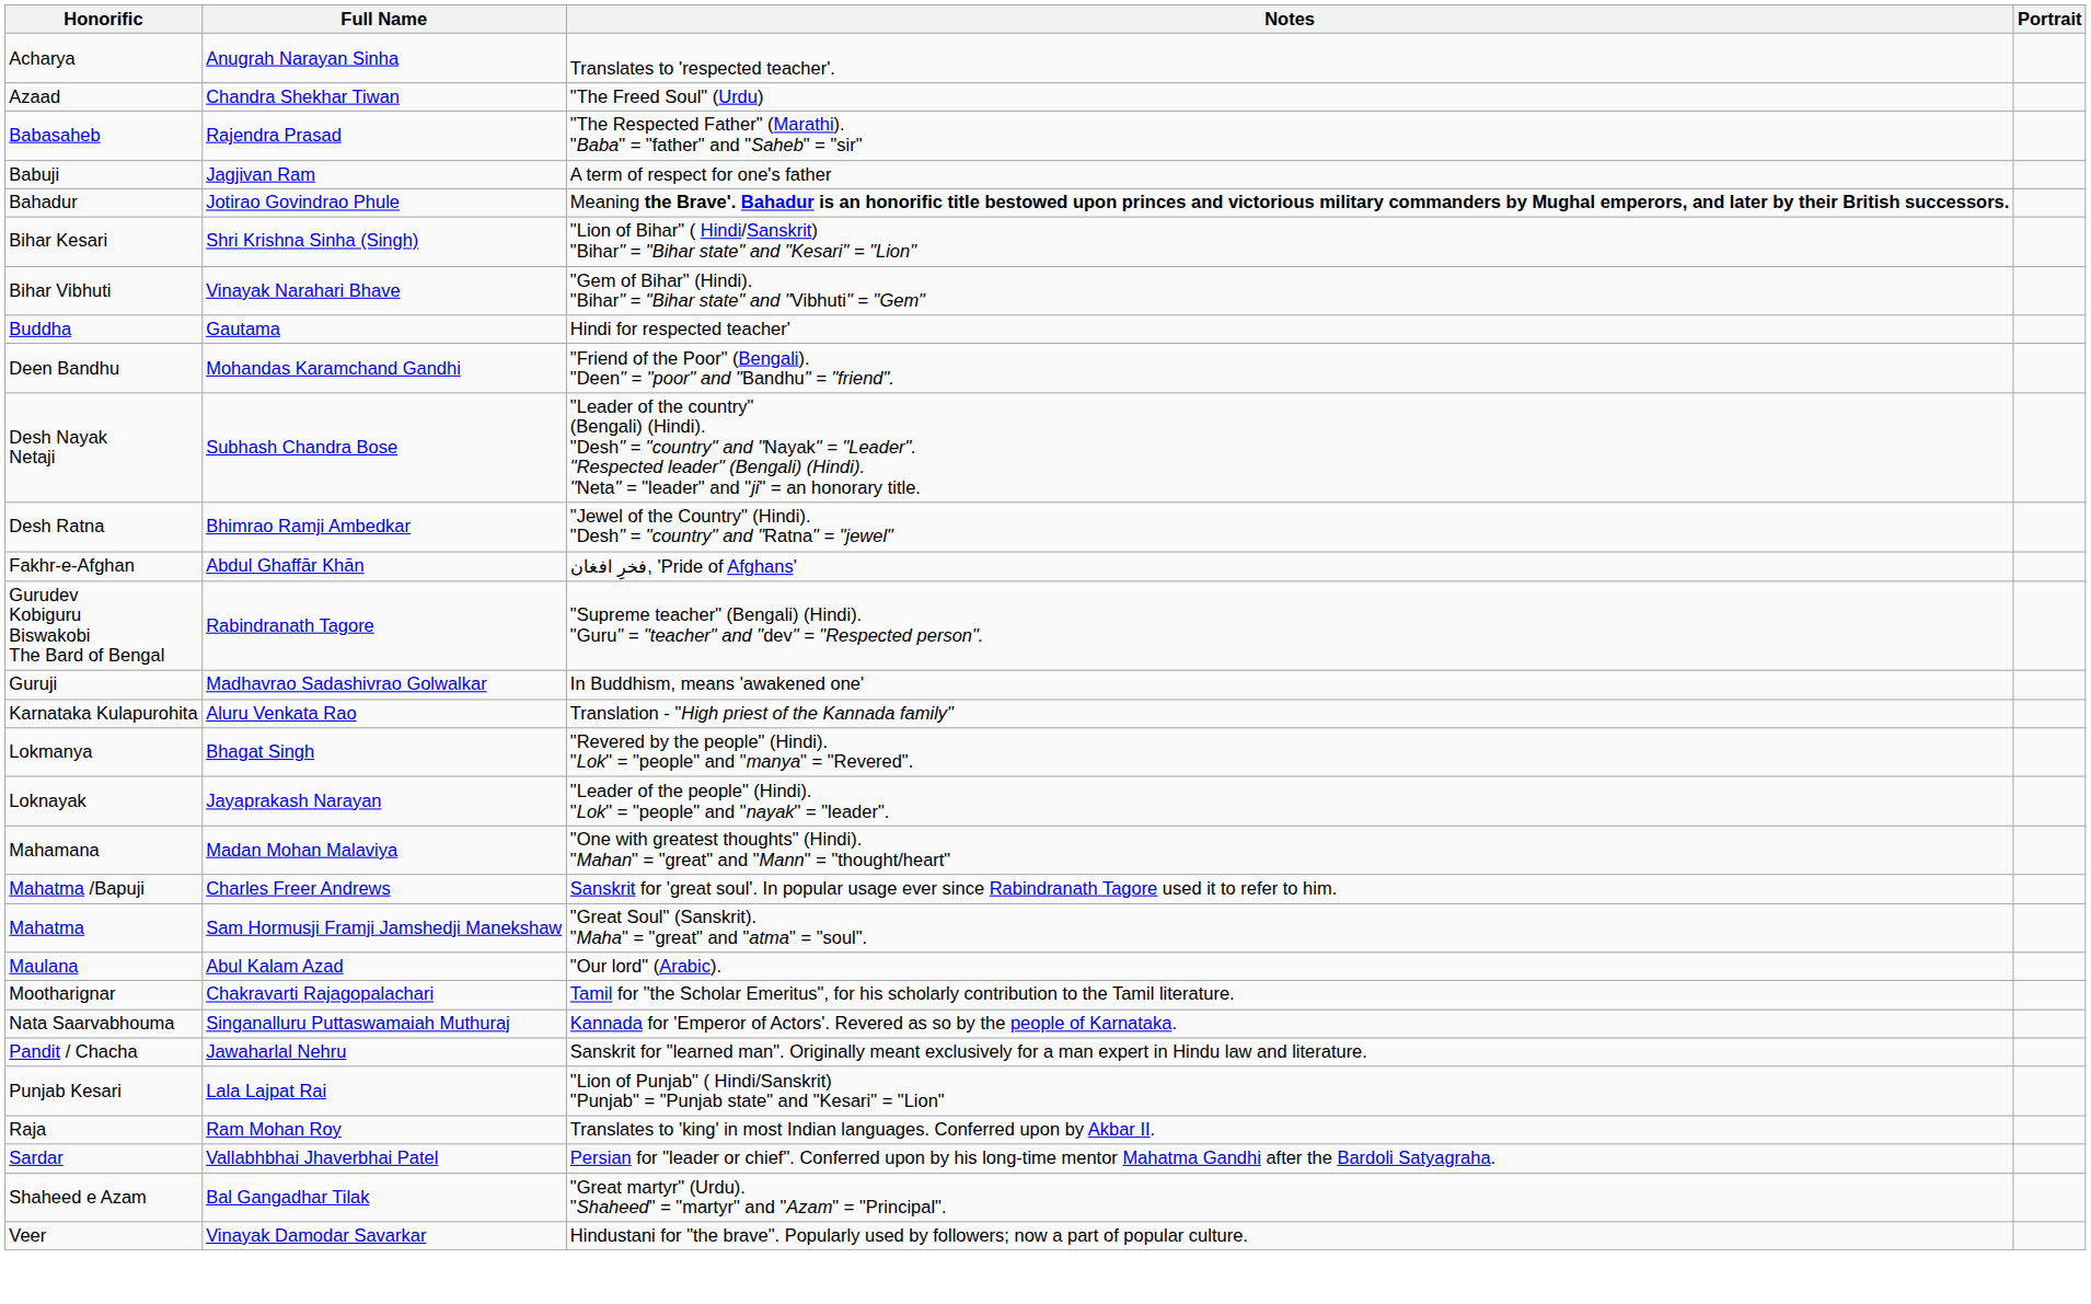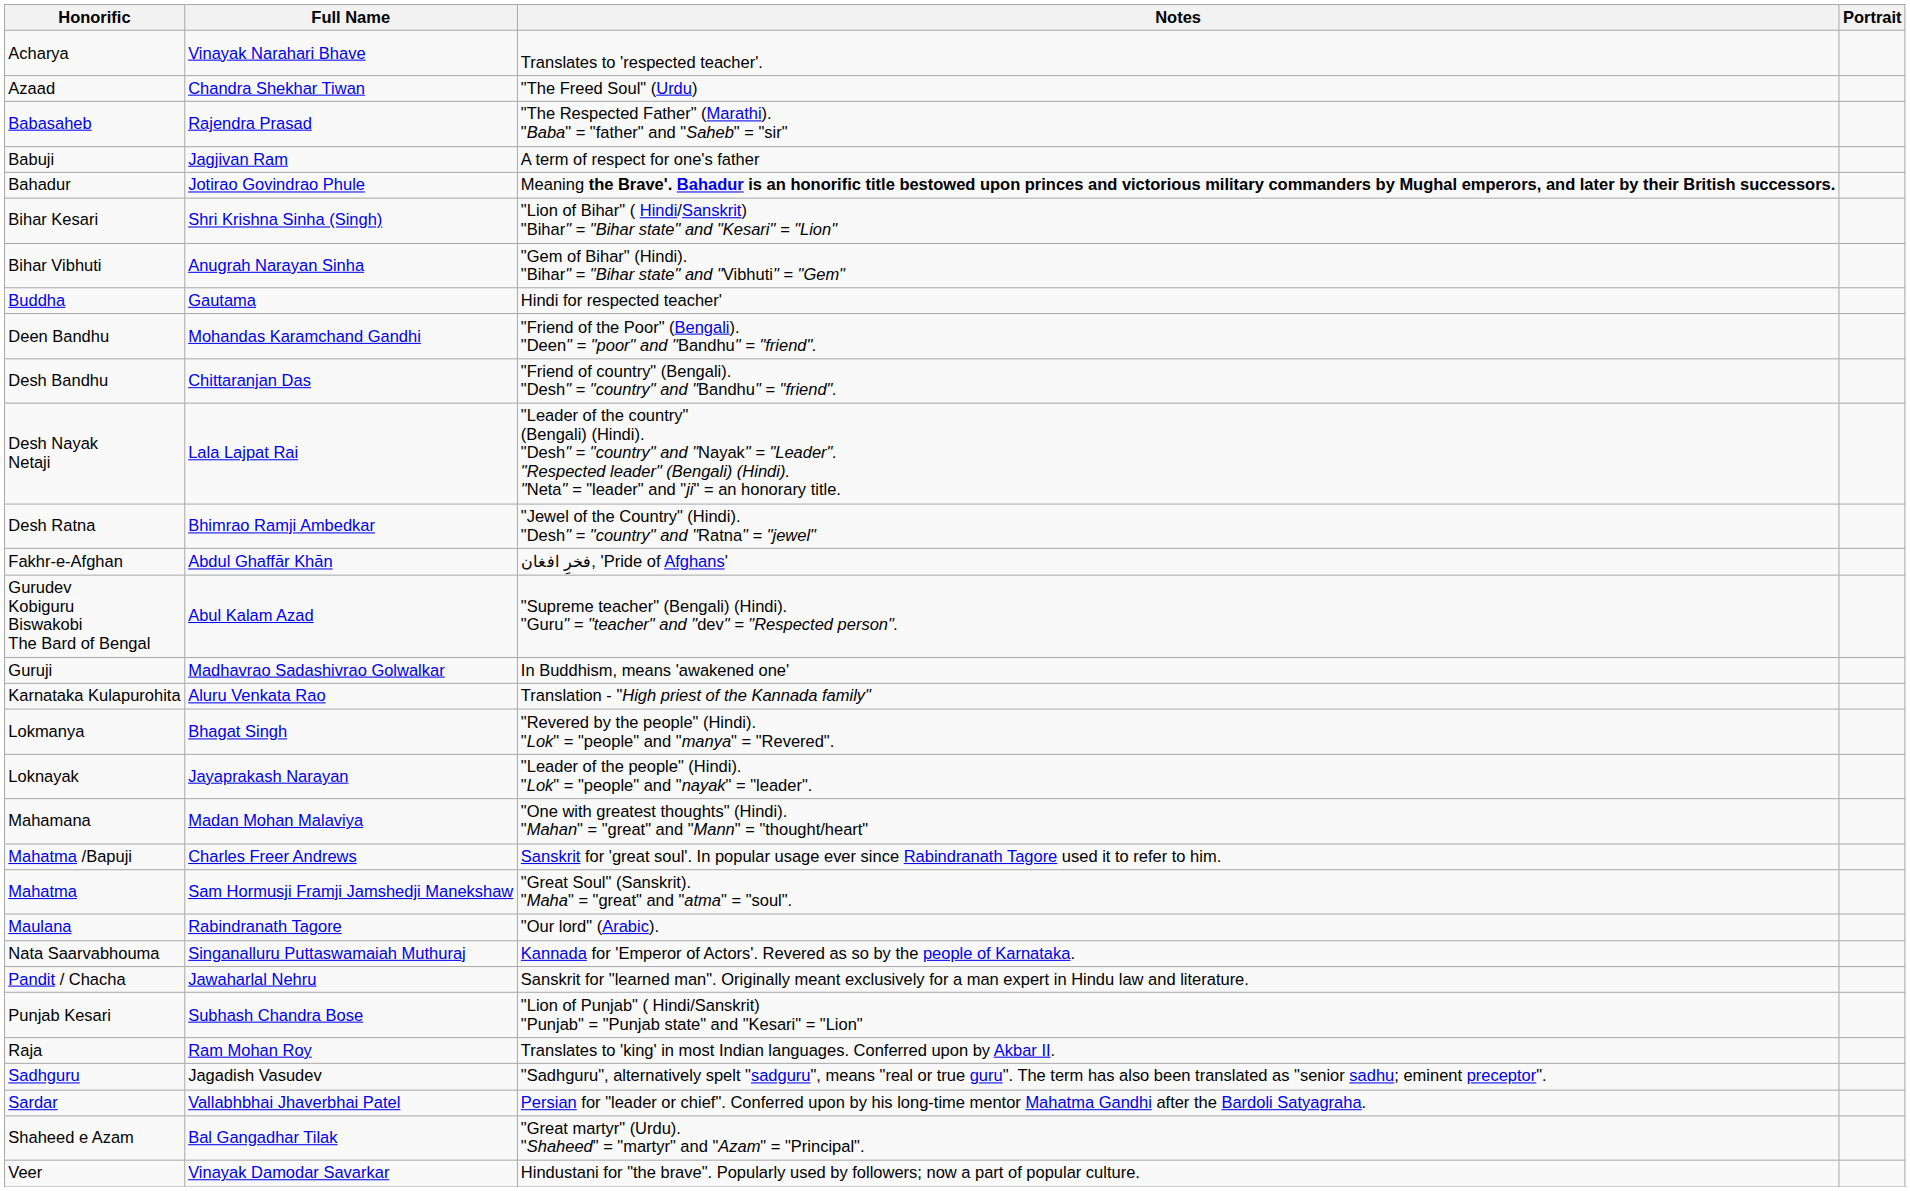Acharya | Full Name: Anugrah Narayan Sinha -> Vinayak Narahari Bhave
Bihar Vibhuti | Full Name: Vinayak Narahari Bhave -> Anugrah Narayan Sinha
+ row: Desh Bandhu | Chittaranjan Das | "Friend of country" (Bengali). "Desh" = "country" and "Bandhu" = "friend".
Desh Nayak Netaji | Full Name: Subhash Chandra Bose -> Lala Lajpat Rai
Gurudev Kobiguru Biswakobi The Bard of Bengal | Full Name: Rabindranath Tagore -> Abul Kalam Azad
Maulana | Full Name: Abul Kalam Azad -> Rabindranath Tagore
- row: Mootharignar | Chakravarti Rajagopalachari | Tamil for "the Scholar Emeritus", for his scholarly contribution to the Tamil literature.
Punjab Kesari | Full Name: Lala Lajpat Rai -> Subhash Chandra Bose
+ row: Sadhguru | Jagadish Vasudev | "Sadhguru", alternatively spelt "sadguru", means "real or true guru". The term has also been translated as "senior sadhu; eminent preceptor".
